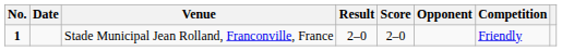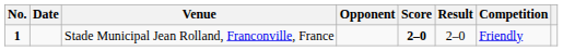columns swapped: Opponent <-> Result
Stade Municipal Jean Rolland, Franconville, France | Score: normal -> bold
